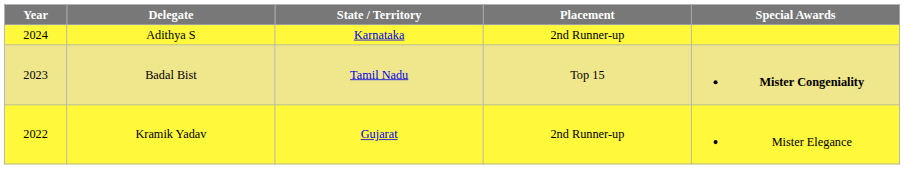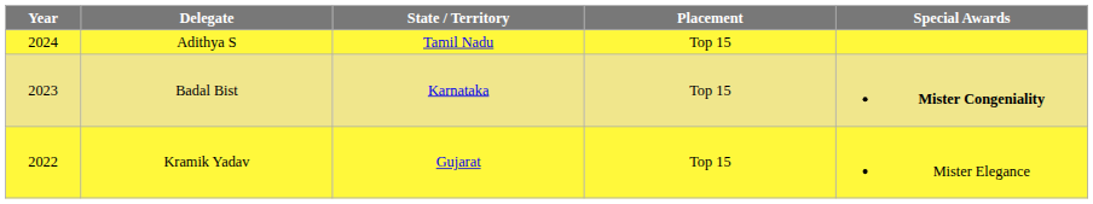Adithya S | State / Territory: Karnataka -> Tamil Nadu
Adithya S | Placement: 2nd Runner-up -> Top 15
Badal Bist | State / Territory: Tamil Nadu -> Karnataka
Kramik Yadav | Placement: 2nd Runner-up -> Top 15
